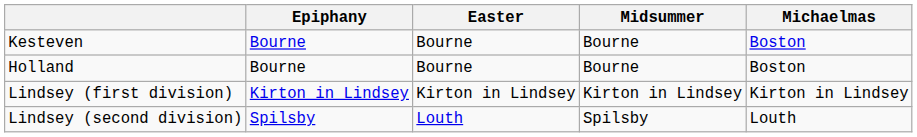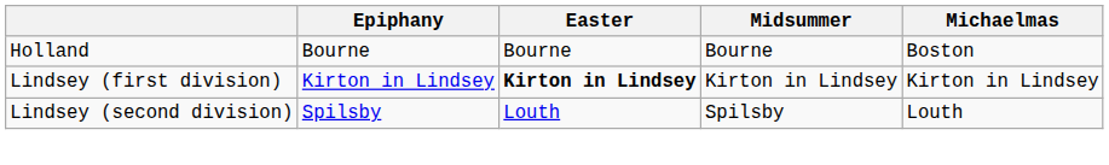- row: Kesteven | Bourne | Bourne | Bourne | Boston
Lindsey (first division) | Easter: normal -> bold
